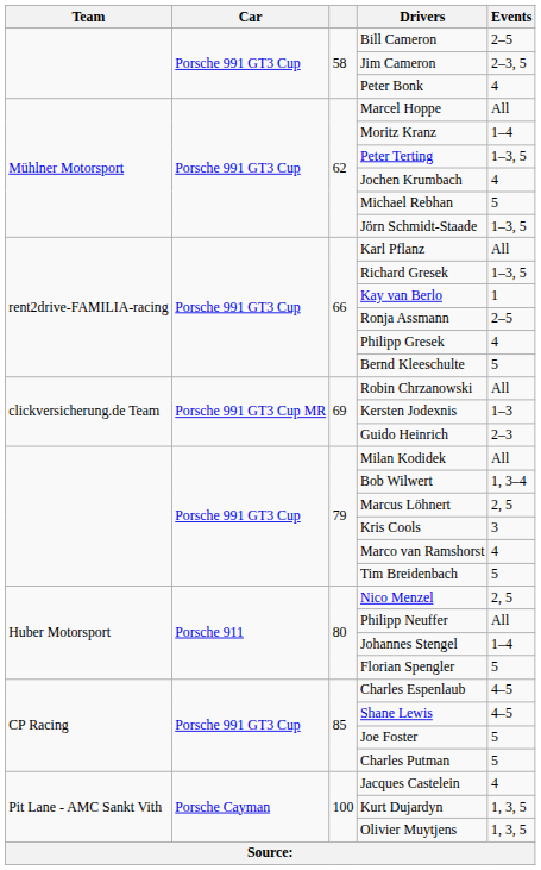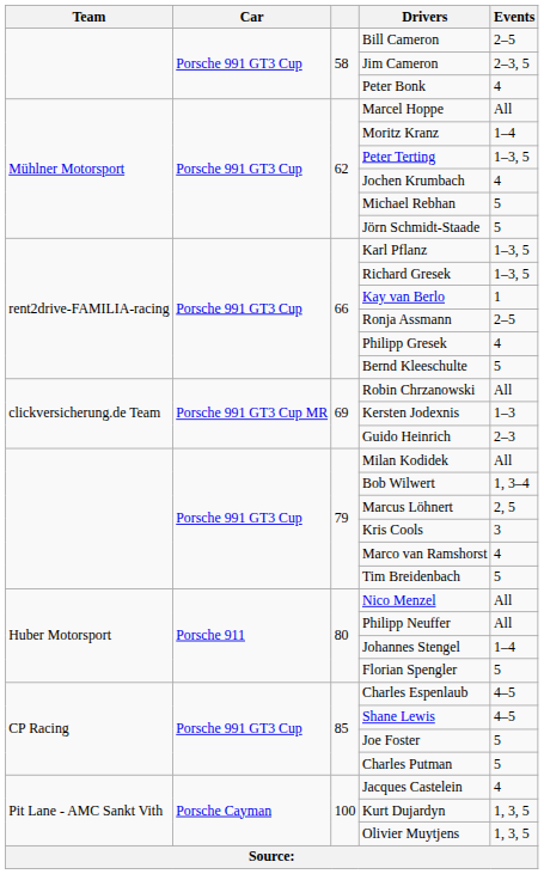Jörn Schmidt-Staade | Events: 1–3, 5 -> 5
Karl Pflanz | Events: All -> 1–3, 5
Nico Menzel | Events: 2, 5 -> All
